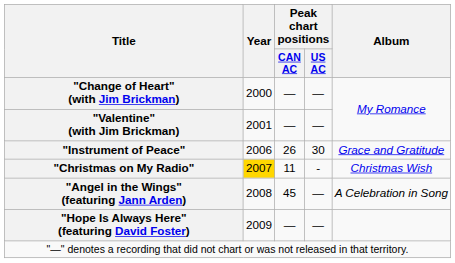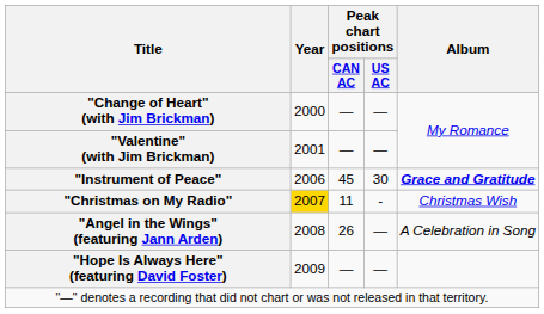"Instrument of Peace" | Peak chart positions / CAN AC: 26 -> 45
"Instrument of Peace" | Album: normal -> bold
"Angel in the Wings" (featuring Jann Arden) | Peak chart positions / CAN AC: 45 -> 26
